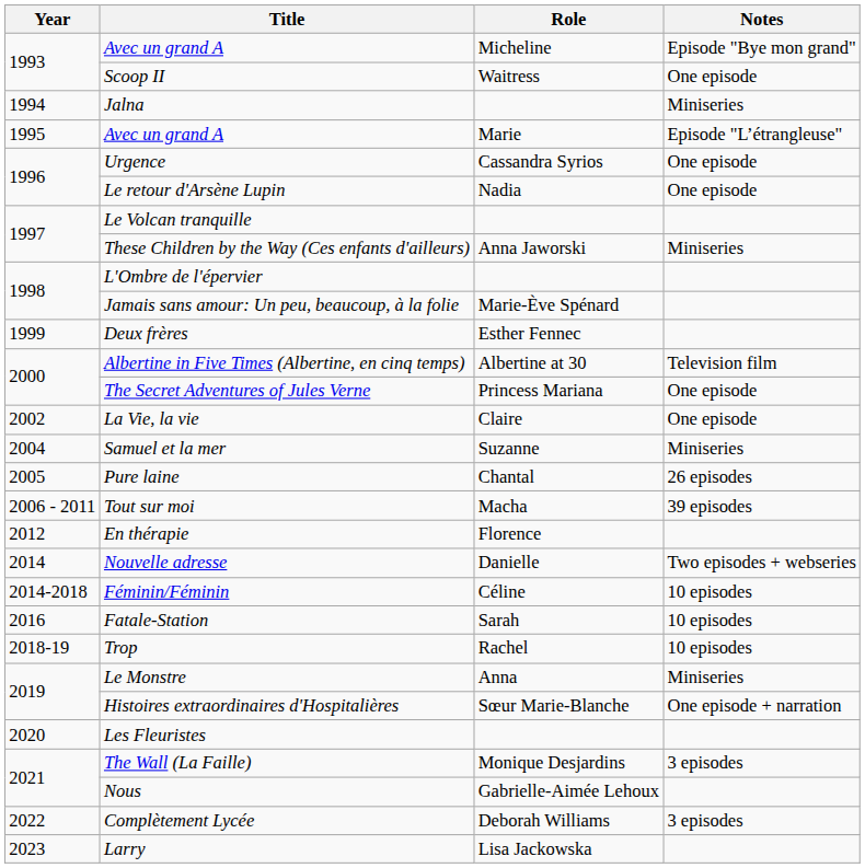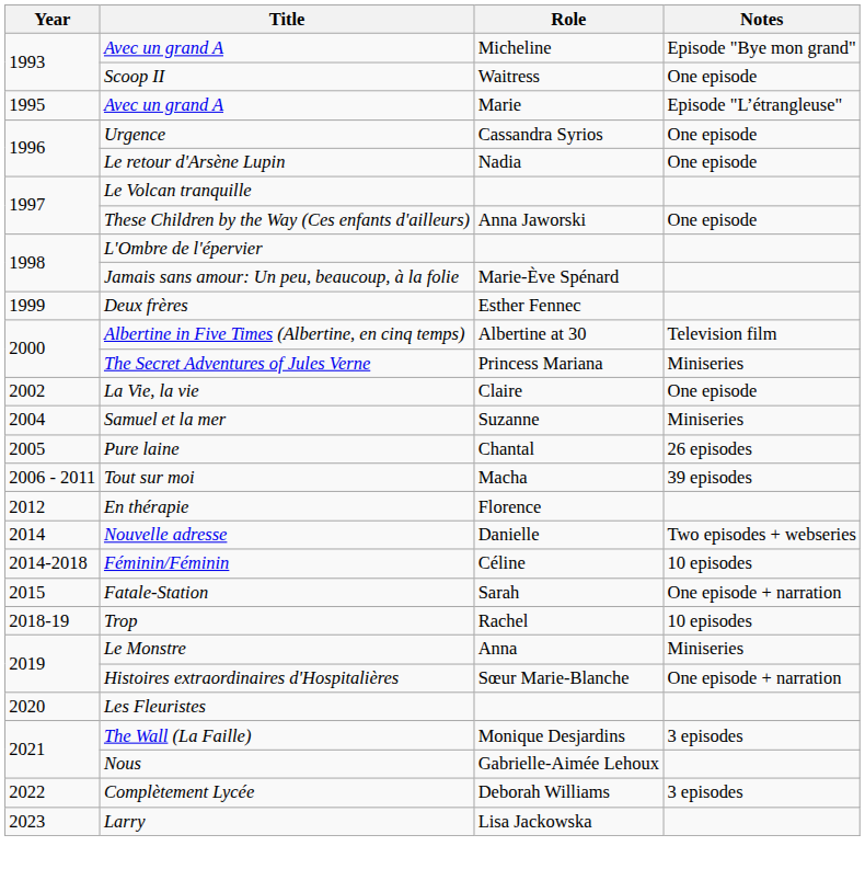- row: 1994 | Jalna | Miniseries
These Children by the Way (Ces enfants d'ailleurs) | Notes: Miniseries -> One episode
The Secret Adventures of Jules Verne | Notes: One episode -> Miniseries
Fatale-Station | Year: 2016 -> 2015
Fatale-Station | Notes: 10 episodes -> One episode + narration
